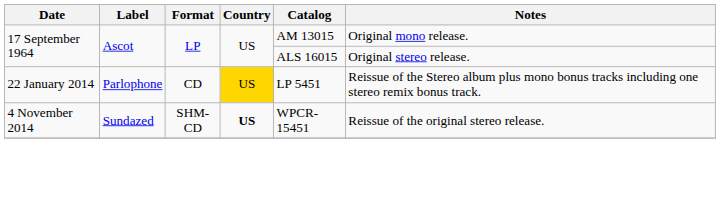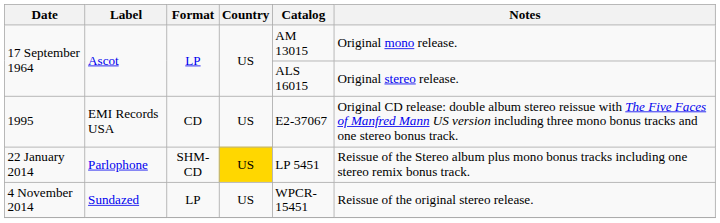+ row: 1995 | EMI Records USA | CD | US | E2-37067 | Original CD release: double album stereo reissue with The Five Faces of Manfred Mann US version including three mono bonus tracks and one stereo bonus track.
22 January 2014 | Format: CD -> SHM-CD
4 November 2014 | Format: SHM-CD -> LP
4 November 2014 | Country: bold -> normal
